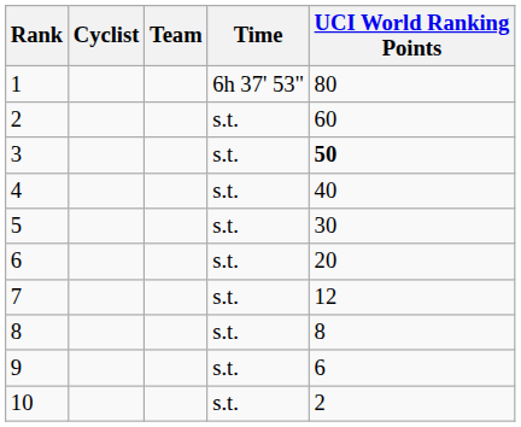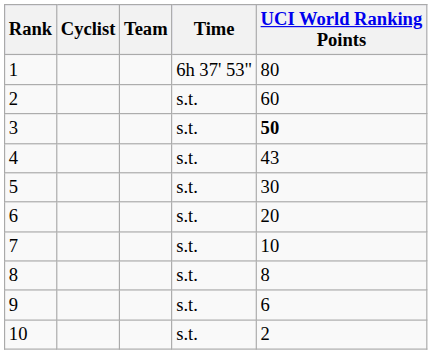4 | UCI World Ranking Points: 40 -> 43
7 | UCI World Ranking Points: 12 -> 10
